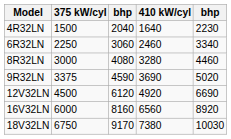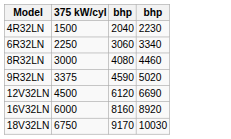- column: 410 kW/cyl | 1640 | 2460 | 3280 | 3690 | 4920 | 6560 | 7380
